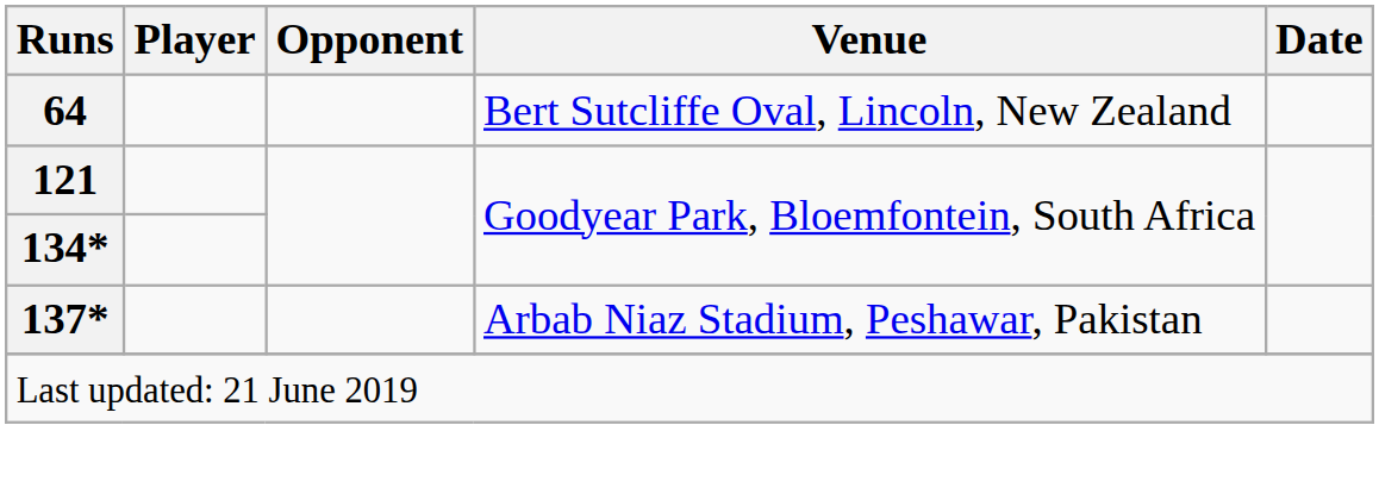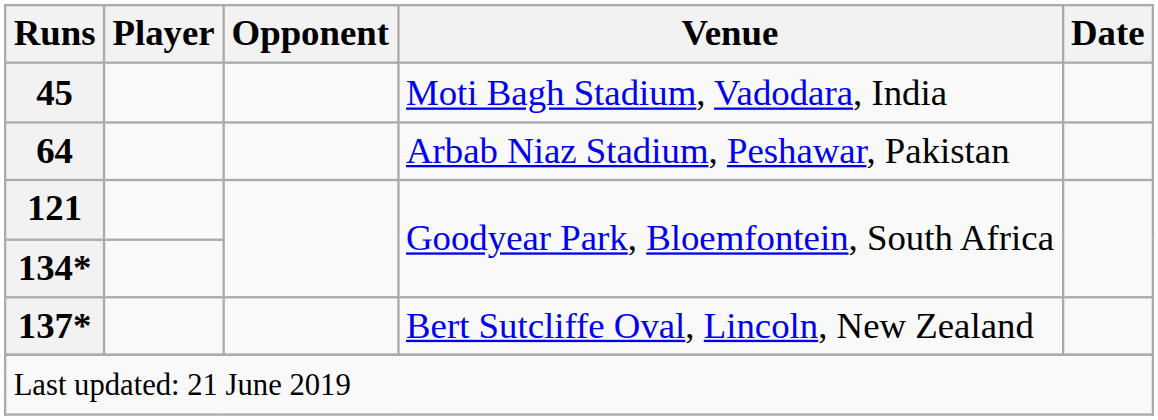+ row: 45 | Moti Bagh Stadium, Vadodara, India
64 | Venue: Bert Sutcliffe Oval, Lincoln, New Zealand -> Arbab Niaz Stadium, Peshawar, Pakistan
137* | Venue: Arbab Niaz Stadium, Peshawar, Pakistan -> Bert Sutcliffe Oval, Lincoln, New Zealand
